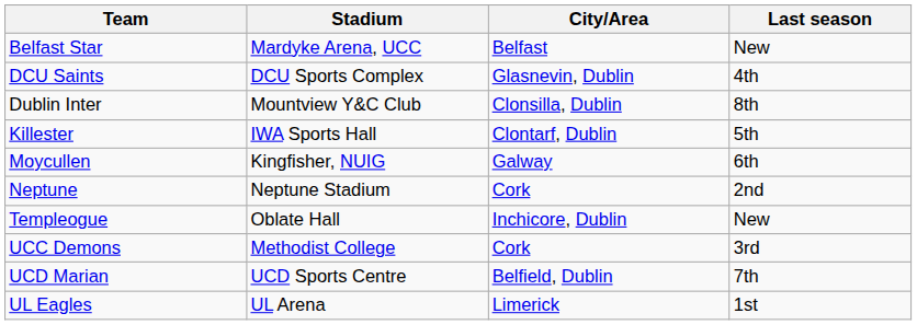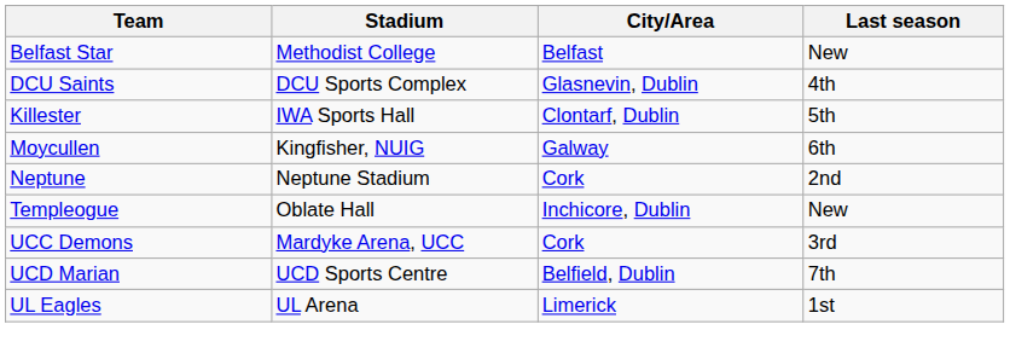Belfast Star | Stadium: Mardyke Arena, UCC -> Methodist College
- row: Dublin Inter | Mountview Y&C Club | Clonsilla, Dublin | 8th
UCC Demons | Stadium: Methodist College -> Mardyke Arena, UCC
